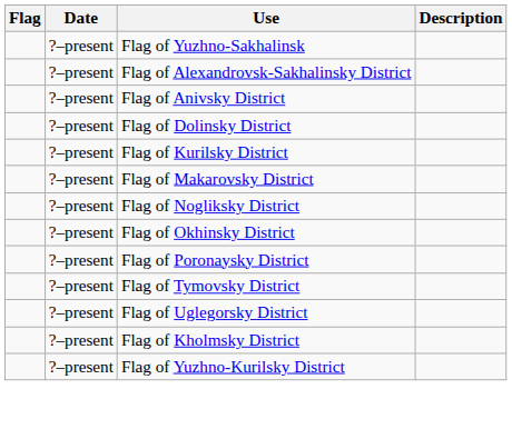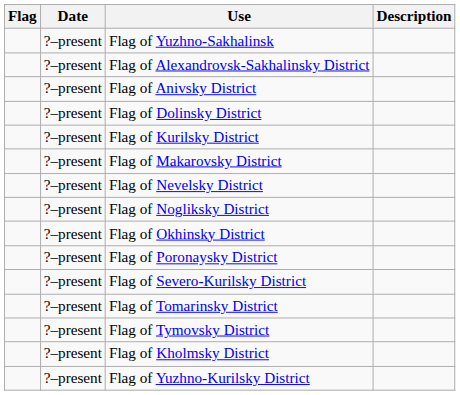+ row: ?–present | Flag of Nevelsky District
+ row: ?–present | Flag of Severo-Kurilsky District
+ row: ?–present | Flag of Tomarinsky District
- row: ?–present | Flag of Uglegorsky District
